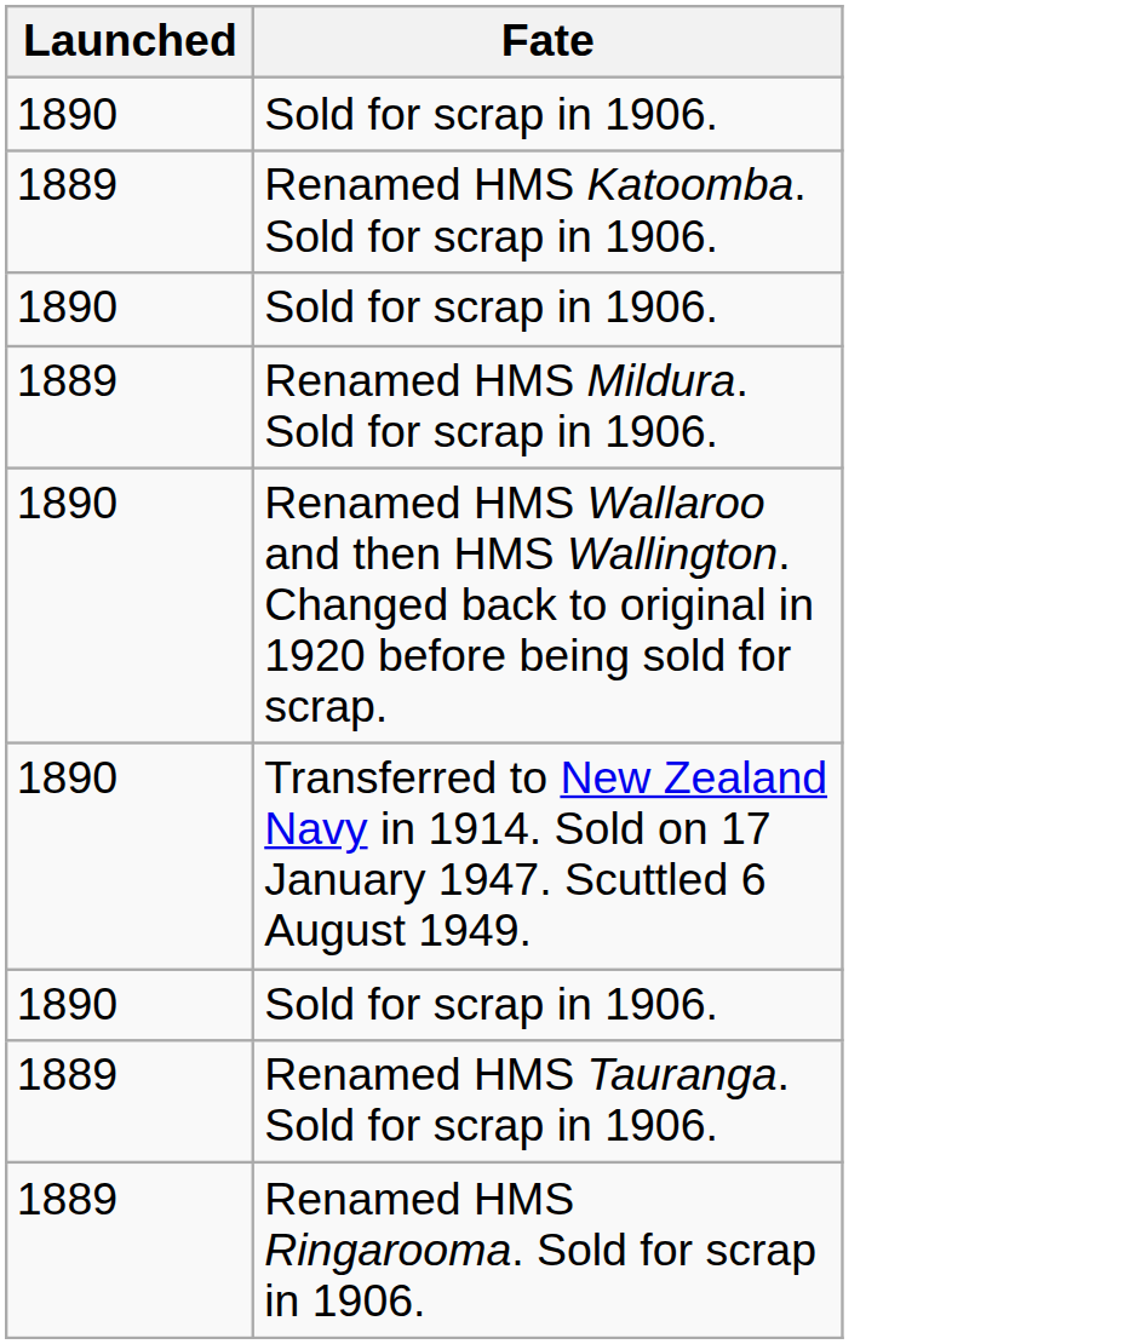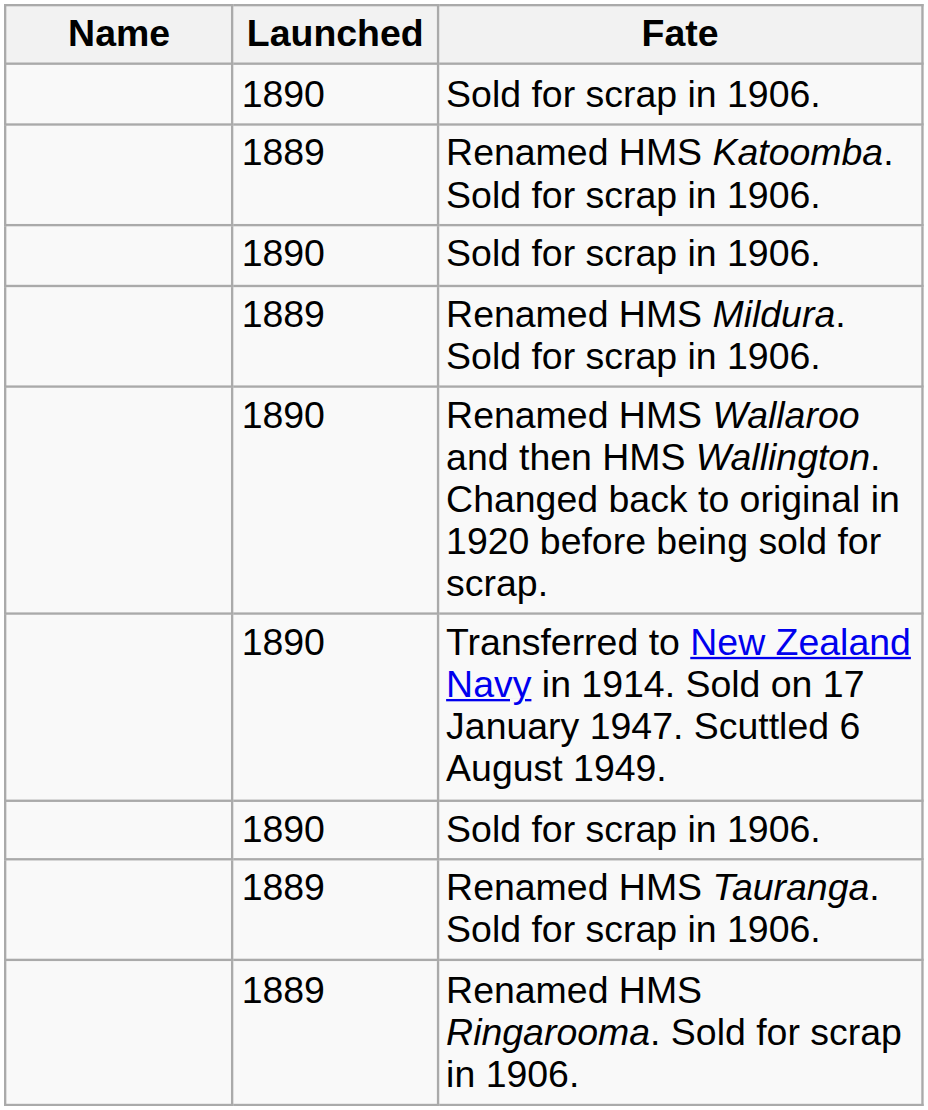+ column: Name
